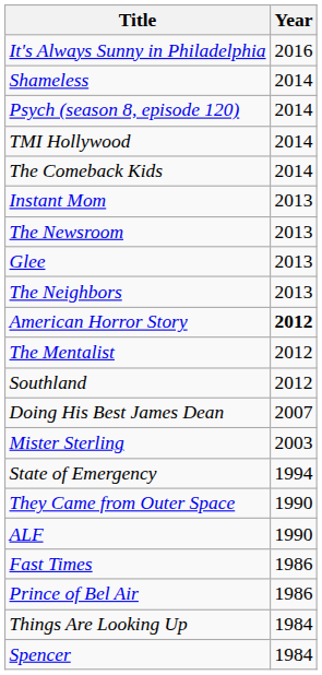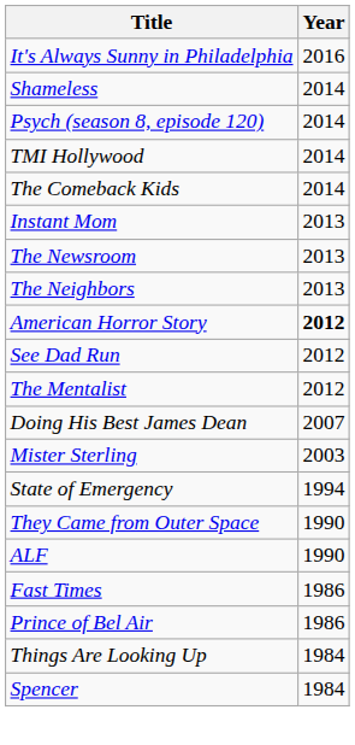- row: Glee | 2013
+ row: See Dad Run | 2012
- row: Southland | 2012
